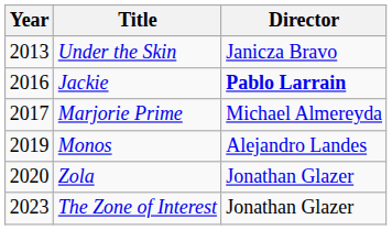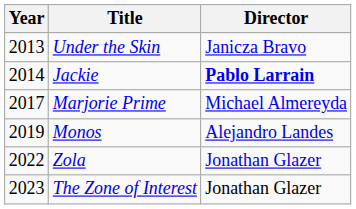Jackie | Year: 2016 -> 2014
Zola | Year: 2020 -> 2022
